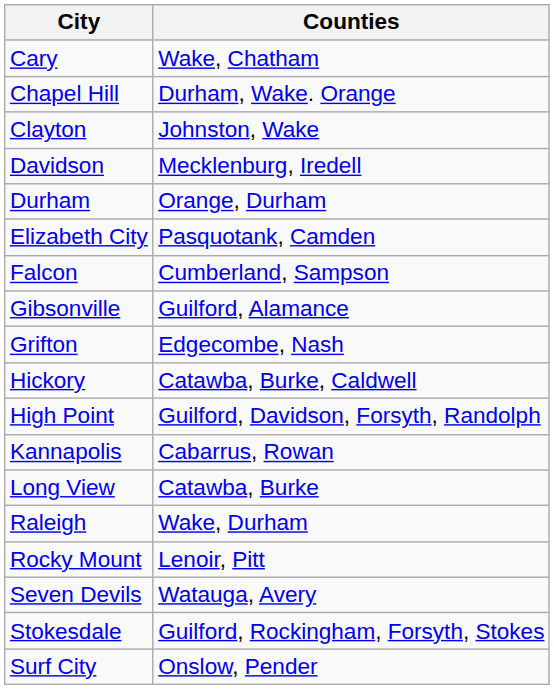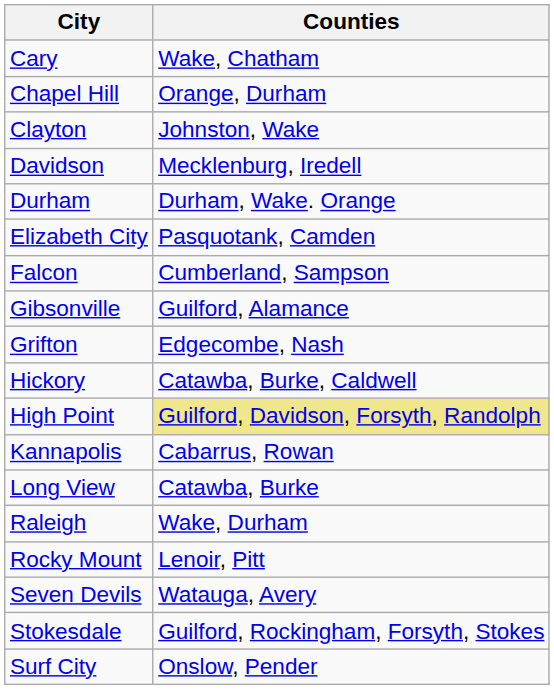Chapel Hill | Counties: Durham, Wake. Orange -> Orange, Durham
Durham | Counties: Orange, Durham -> Durham, Wake. Orange
High Point | Counties: no background -> khaki background
